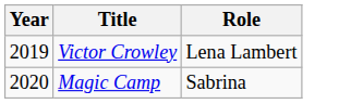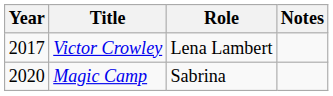+ column: Notes
Victor Crowley | Year: 2019 -> 2017
